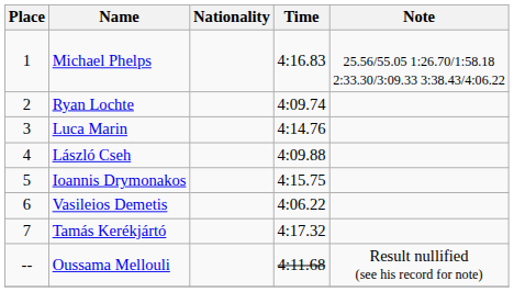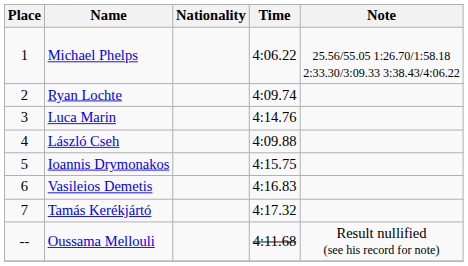Michael Phelps | Time: 4:16.83 -> 4:06.22
Vasileios Demetis | Time: 4:06.22 -> 4:16.83
